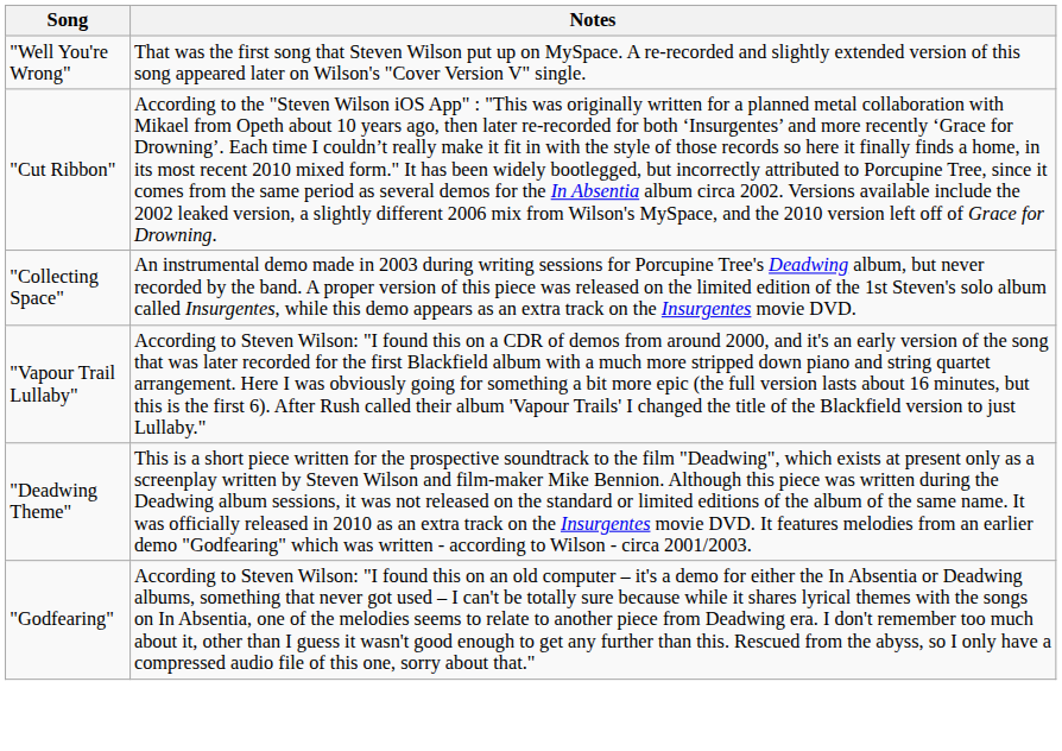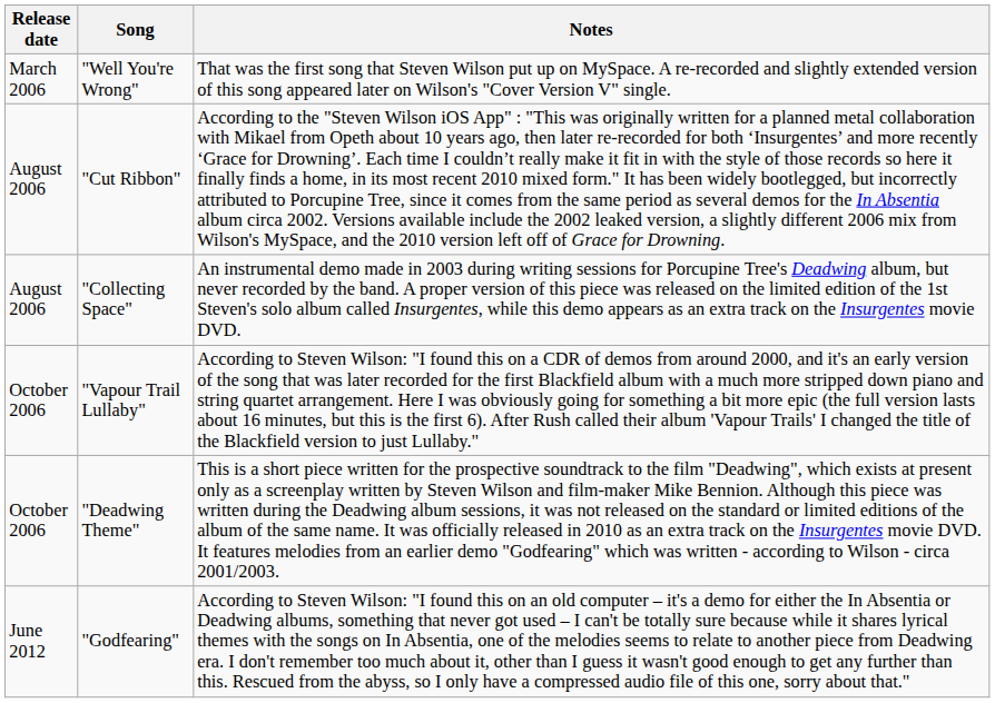+ column: Release date | March 2006 | August 2006 | August 2006 | October 2006 | October 2006 | June 2012
